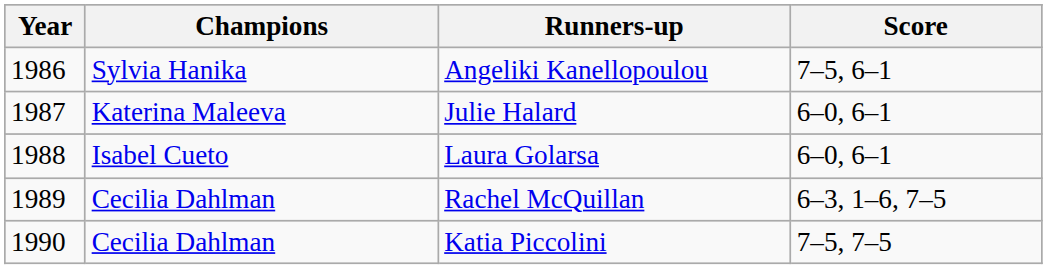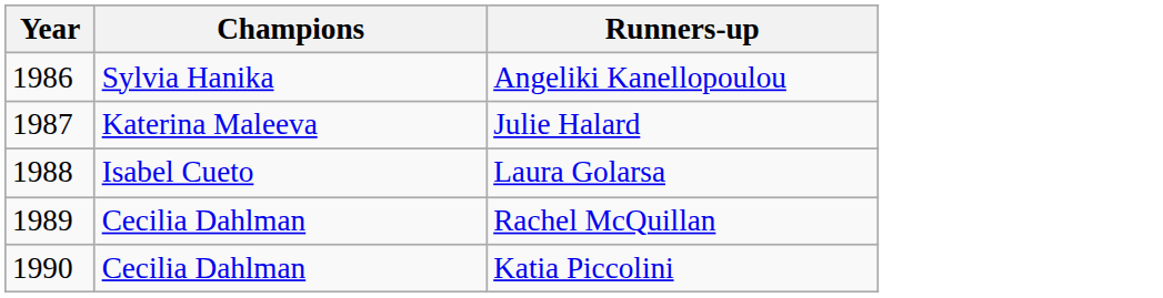- column: Score | 7–5, 6–1 | 6–0, 6–1 | 6–0, 6–1 | 6–3, 1–6, 7–5 | 7–5, 7–5
